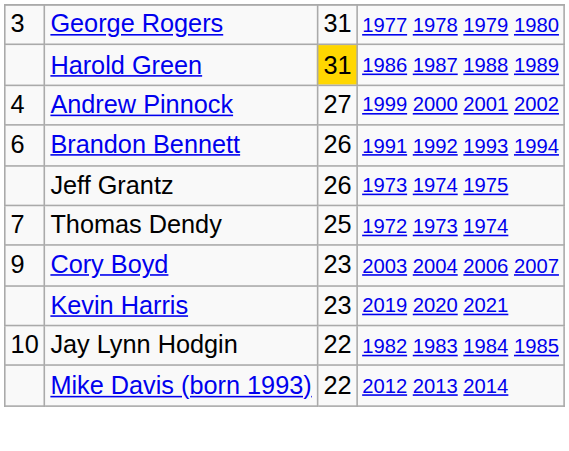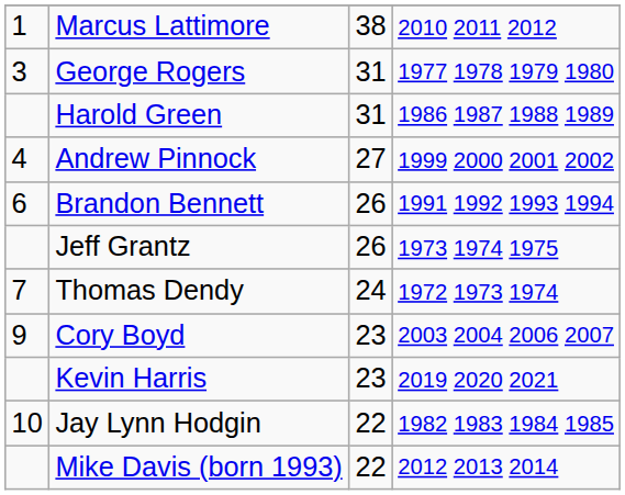+ row: 1 | Marcus Lattimore | 38 | 2010 2011 2012
Harold Green | column 3: gold background -> no background
Thomas Dendy | column 3: 25 -> 24
